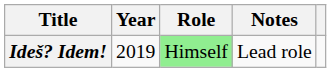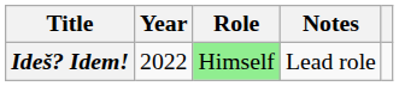Ideš? Idem! | Year: 2019 -> 2022
